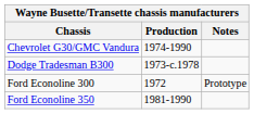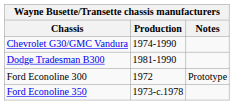Dodge Tradesman B300 | Production: 1973-c.1978 -> 1981-1990
Ford Econoline 350 | Production: 1981-1990 -> 1973-c.1978
